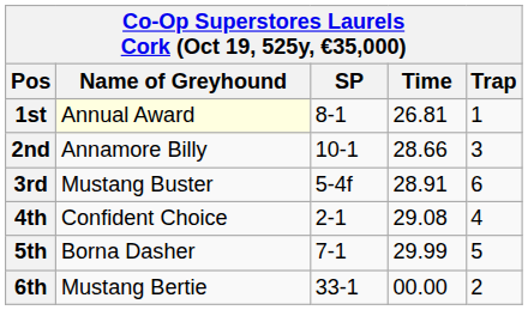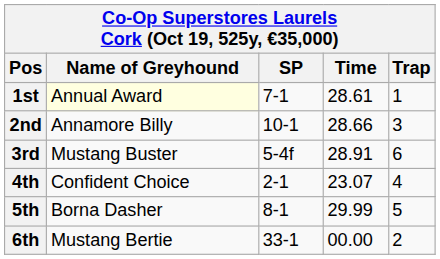1st | SP: 8-1 -> 7-1
1st | Time: 26.81 -> 28.61
4th | Time: 29.08 -> 23.07
5th | SP: 7-1 -> 8-1
